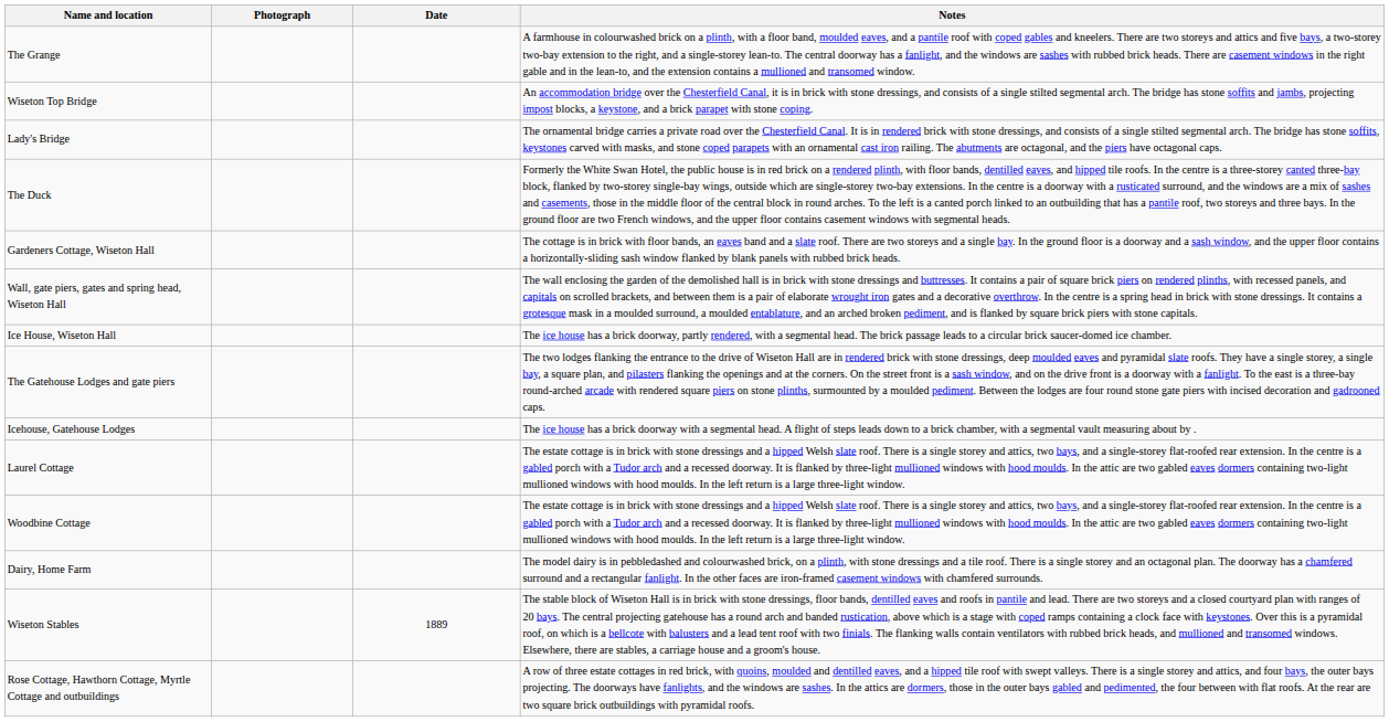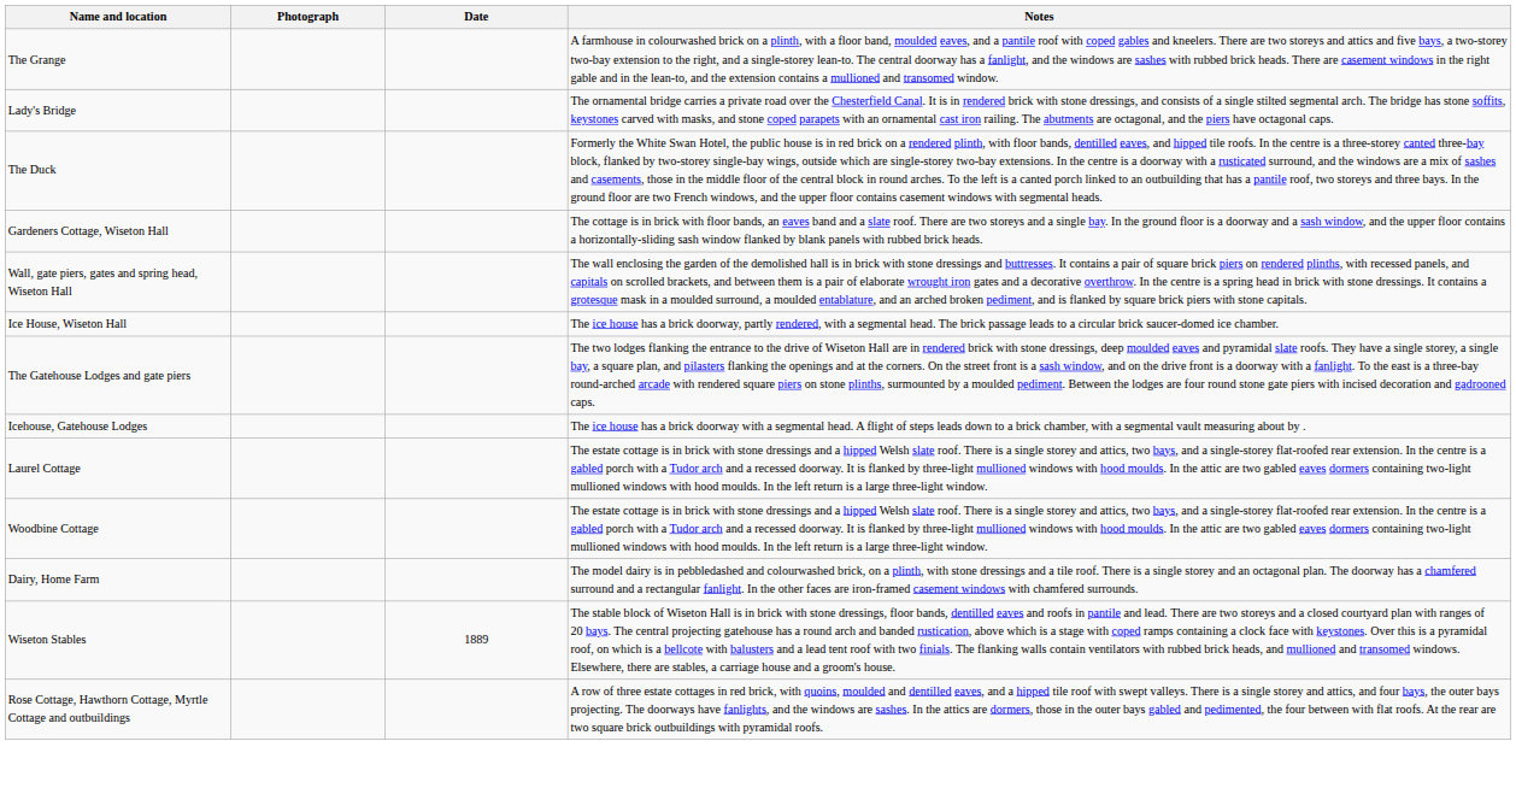- row: Wiseton Top Bridge | An accommodation bridge over the Chesterfield Canal, it is in brick with stone dressings, and consists of a single stilted segmental arch. The bridge has stone soffits and jambs, projecting impost blocks, a keystone, and a brick parapet with stone coping.
